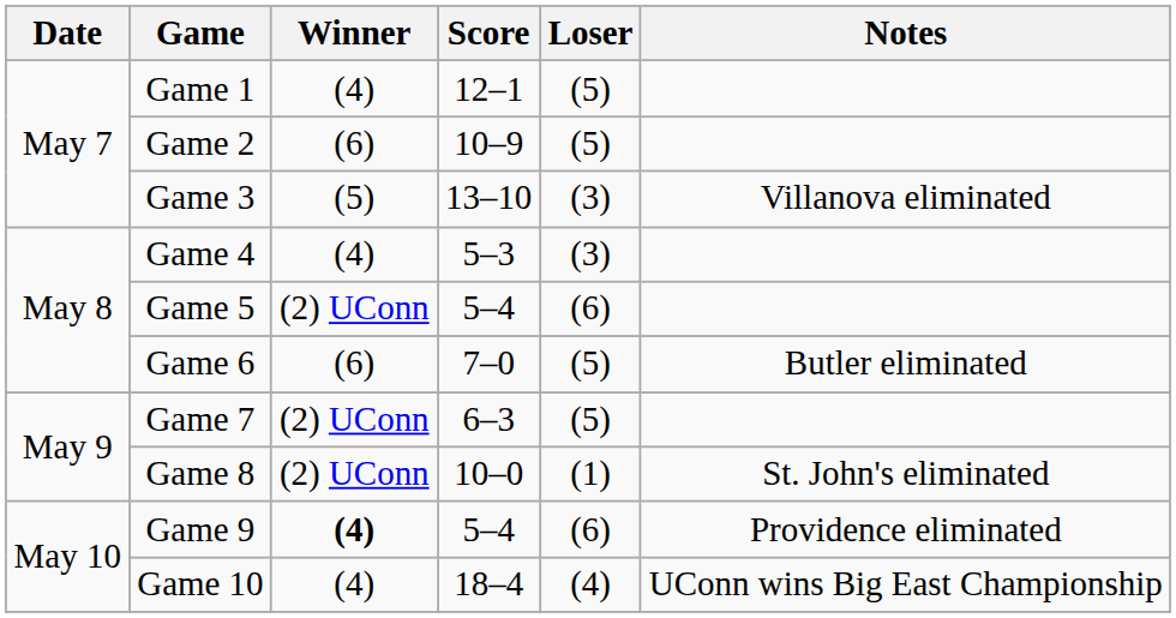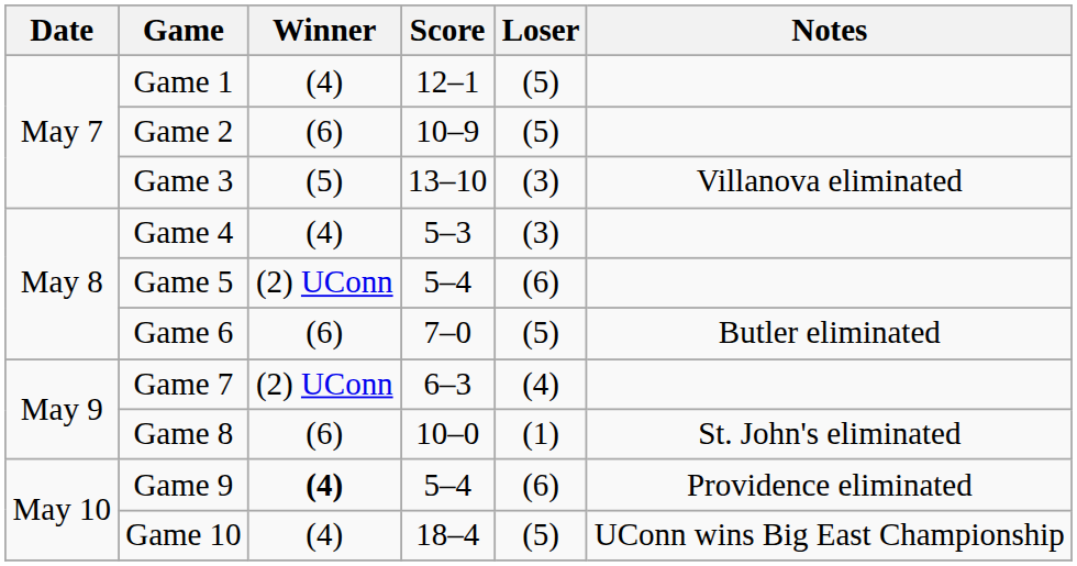Game 7 | Loser: (5) -> (4)
Game 8 | Winner: (2) UConn -> (6)
Game 10 | Loser: (4) -> (5)
